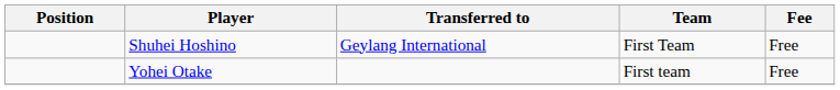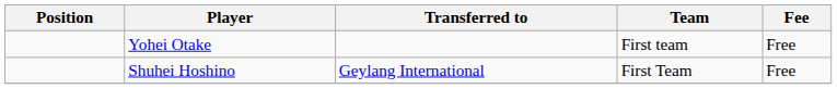rows swapped: Yohei Otake <-> Shuhei Hoshino
